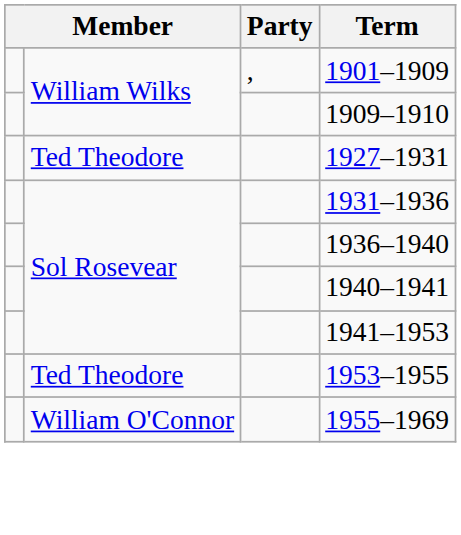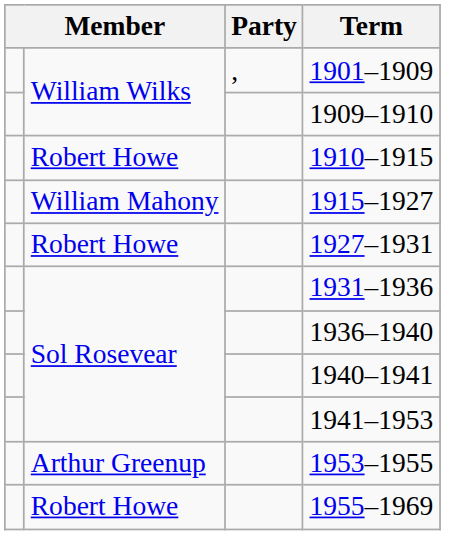+ row: Robert Howe | 1910–1915
+ row: William Mahony | 1915–1927
1927–1931 | column 2: Ted Theodore -> Robert Howe
1953–1955 | column 2: Ted Theodore -> Arthur Greenup
1955–1969 | column 2: William O'Connor -> Robert Howe
